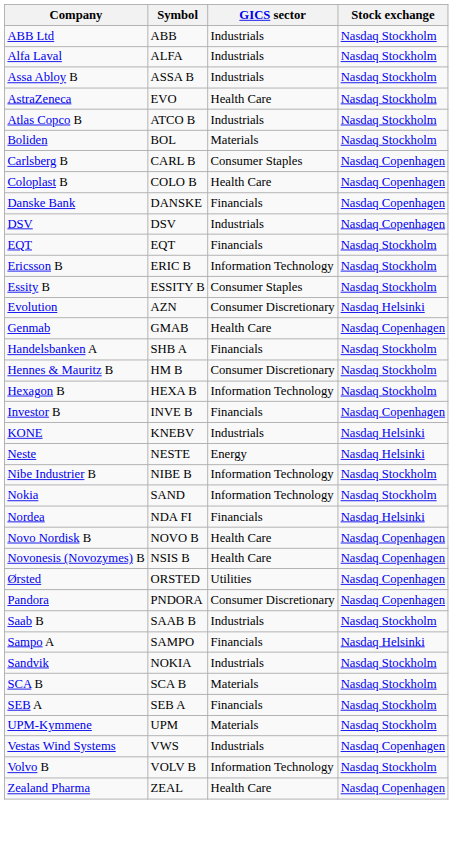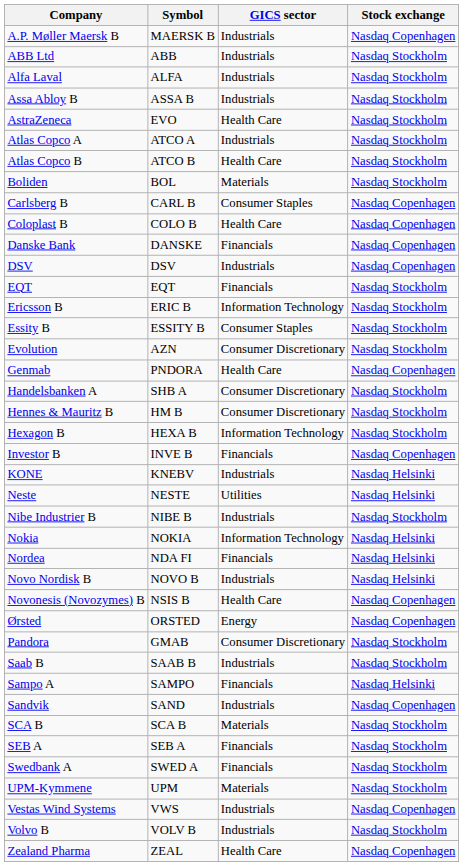+ row: A.P. Møller Maersk B | MAERSK B | Industrials | Nasdaq Copenhagen
+ row: Atlas Copco A | ATCO A | Industrials | Nasdaq Stockholm
Atlas Copco B | GICS sector: Industrials -> Health Care
Evolution | Stock exchange: Nasdaq Helsinki -> Nasdaq Stockholm
Genmab | Symbol: GMAB -> PNDORA
Handelsbanken A | GICS sector: Financials -> Consumer Discretionary
Neste | GICS sector: Energy -> Utilities
Nibe Industrier B | GICS sector: Information Technology -> Industrials
Nokia | Symbol: SAND -> NOKIA
Nokia | Stock exchange: Nasdaq Stockholm -> Nasdaq Helsinki
Novo Nordisk B | GICS sector: Health Care -> Industrials
Novo Nordisk B | Stock exchange: Nasdaq Copenhagen -> Nasdaq Helsinki
Ørsted | GICS sector: Utilities -> Energy
Pandora | Symbol: PNDORA -> GMAB
Pandora | Stock exchange: Nasdaq Copenhagen -> Nasdaq Stockholm
Sandvik | Symbol: NOKIA -> SAND
Sandvik | Stock exchange: Nasdaq Stockholm -> Nasdaq Copenhagen
+ row: Swedbank A | SWED A | Financials | Nasdaq Stockholm
Volvo B | GICS sector: Information Technology -> Industrials
